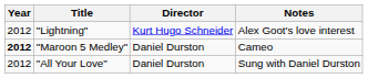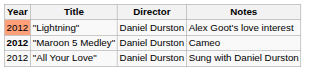"Lightning" | Year: no background -> lightsalmon background
"Lightning" | Director: Kurt Hugo Schneider -> Daniel Durston
